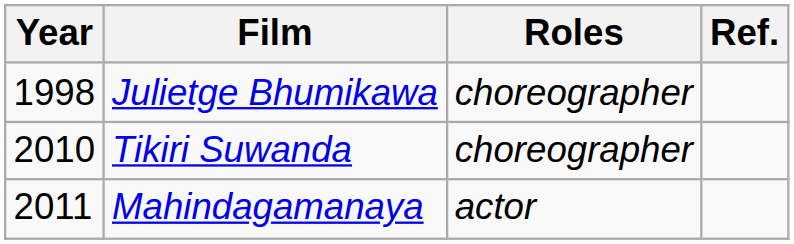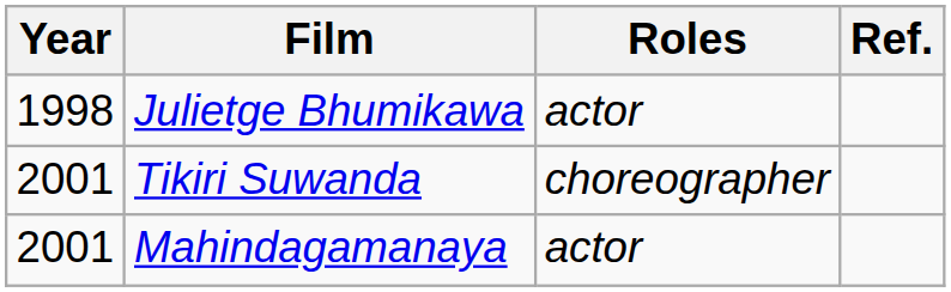Julietge Bhumikawa | Roles: choreographer -> actor
Tikiri Suwanda | Year: 2010 -> 2001
Mahindagamanaya | Year: 2011 -> 2001
